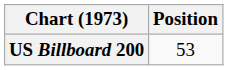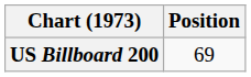US Billboard 200 | Position: 53 -> 69
